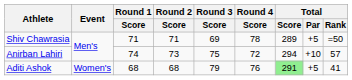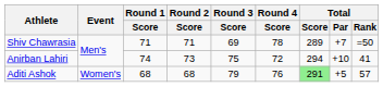Shiv Chawrasia | Total / Par: +5 -> +7
Anirban Lahiri | Total / Rank: 57 -> 41
Aditi Ashok | Total / Rank: 41 -> 57
